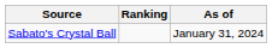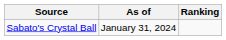columns swapped: Ranking <-> As of
